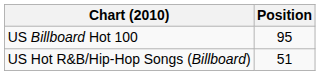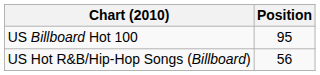US Hot R&B/Hip-Hop Songs (Billboard) | Position: 51 -> 56
